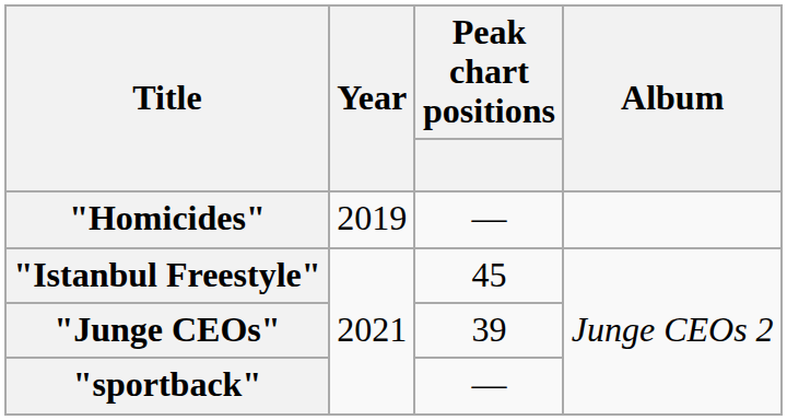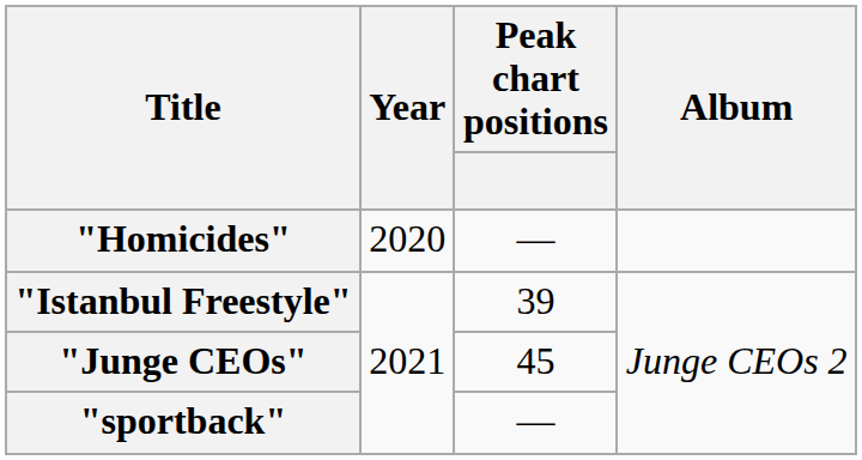"Homicides" | Year: 2019 -> 2020
"Istanbul Freestyle" | Peak chart positions: 45 -> 39
"Junge CEOs" | Peak chart positions: 39 -> 45
